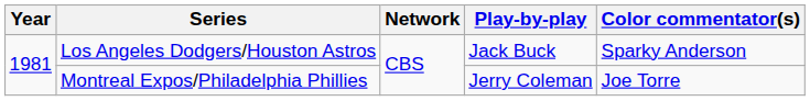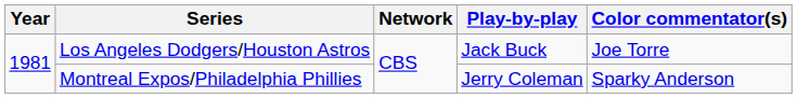Los Angeles Dodgers/Houston Astros | Color commentator(s): Sparky Anderson -> Joe Torre
Montreal Expos/Philadelphia Phillies | Color commentator(s): Joe Torre -> Sparky Anderson
